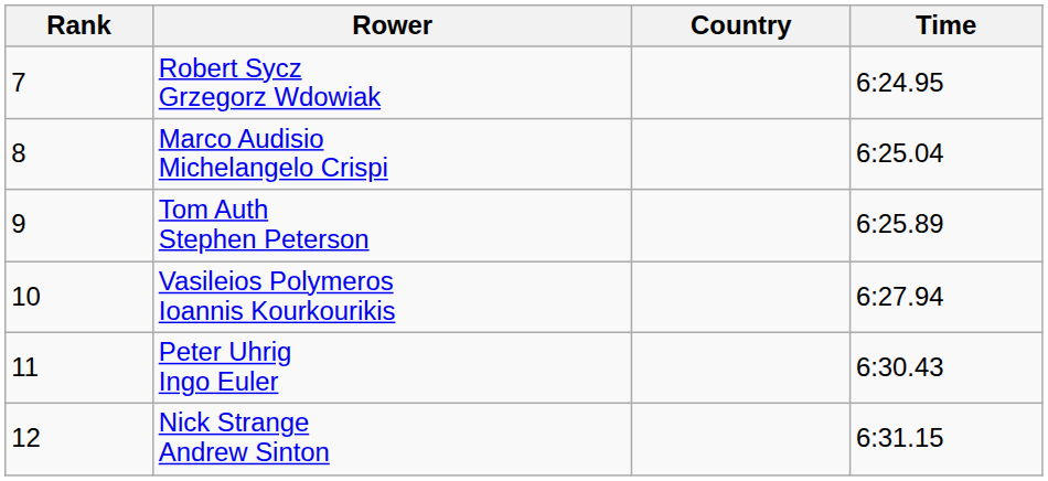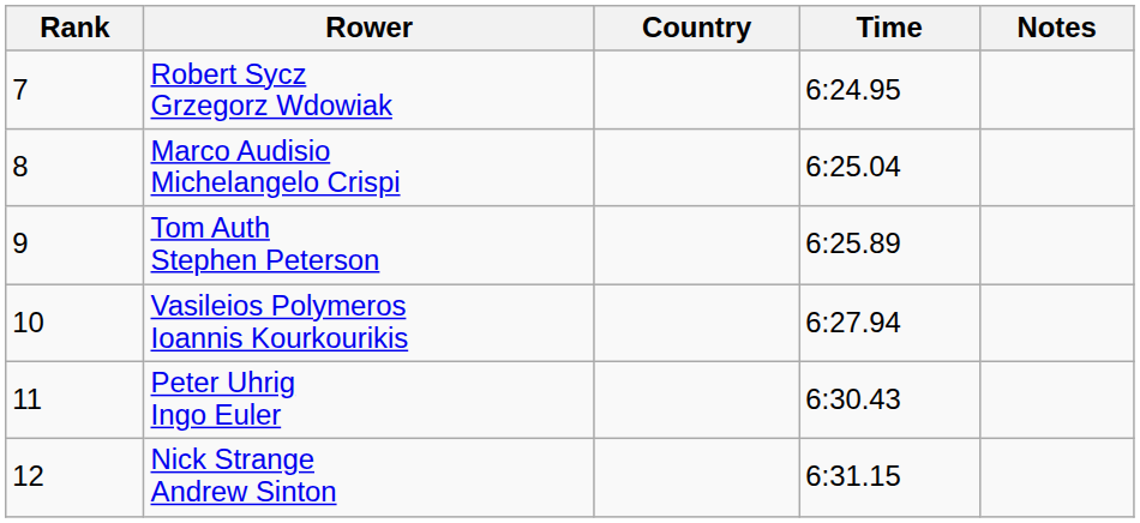+ column: Notes
